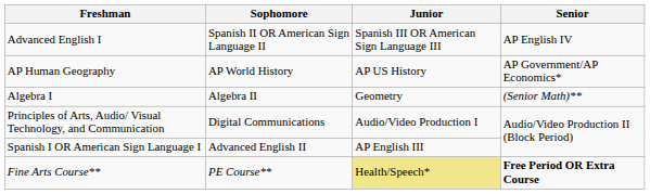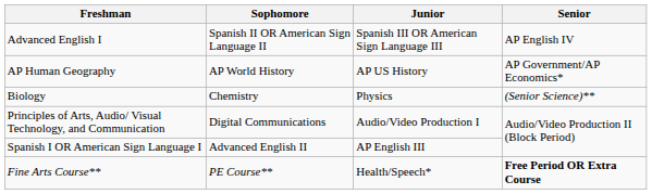- row: Algebra I | Algebra II | Geometry | (Senior Math)**
+ row: Biology | Chemistry | Physics | (Senior Science)**
Fine Arts Course** | Junior: khaki background -> no background
